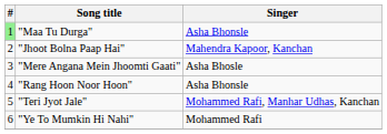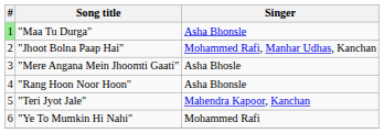"Jhoot Bolna Paap Hai" | Singer: Mahendra Kapoor, Kanchan -> Mohammed Rafi, Manhar Udhas, Kanchan
"Teri Jyot Jale" | Singer: Mohammed Rafi, Manhar Udhas, Kanchan -> Mahendra Kapoor, Kanchan
